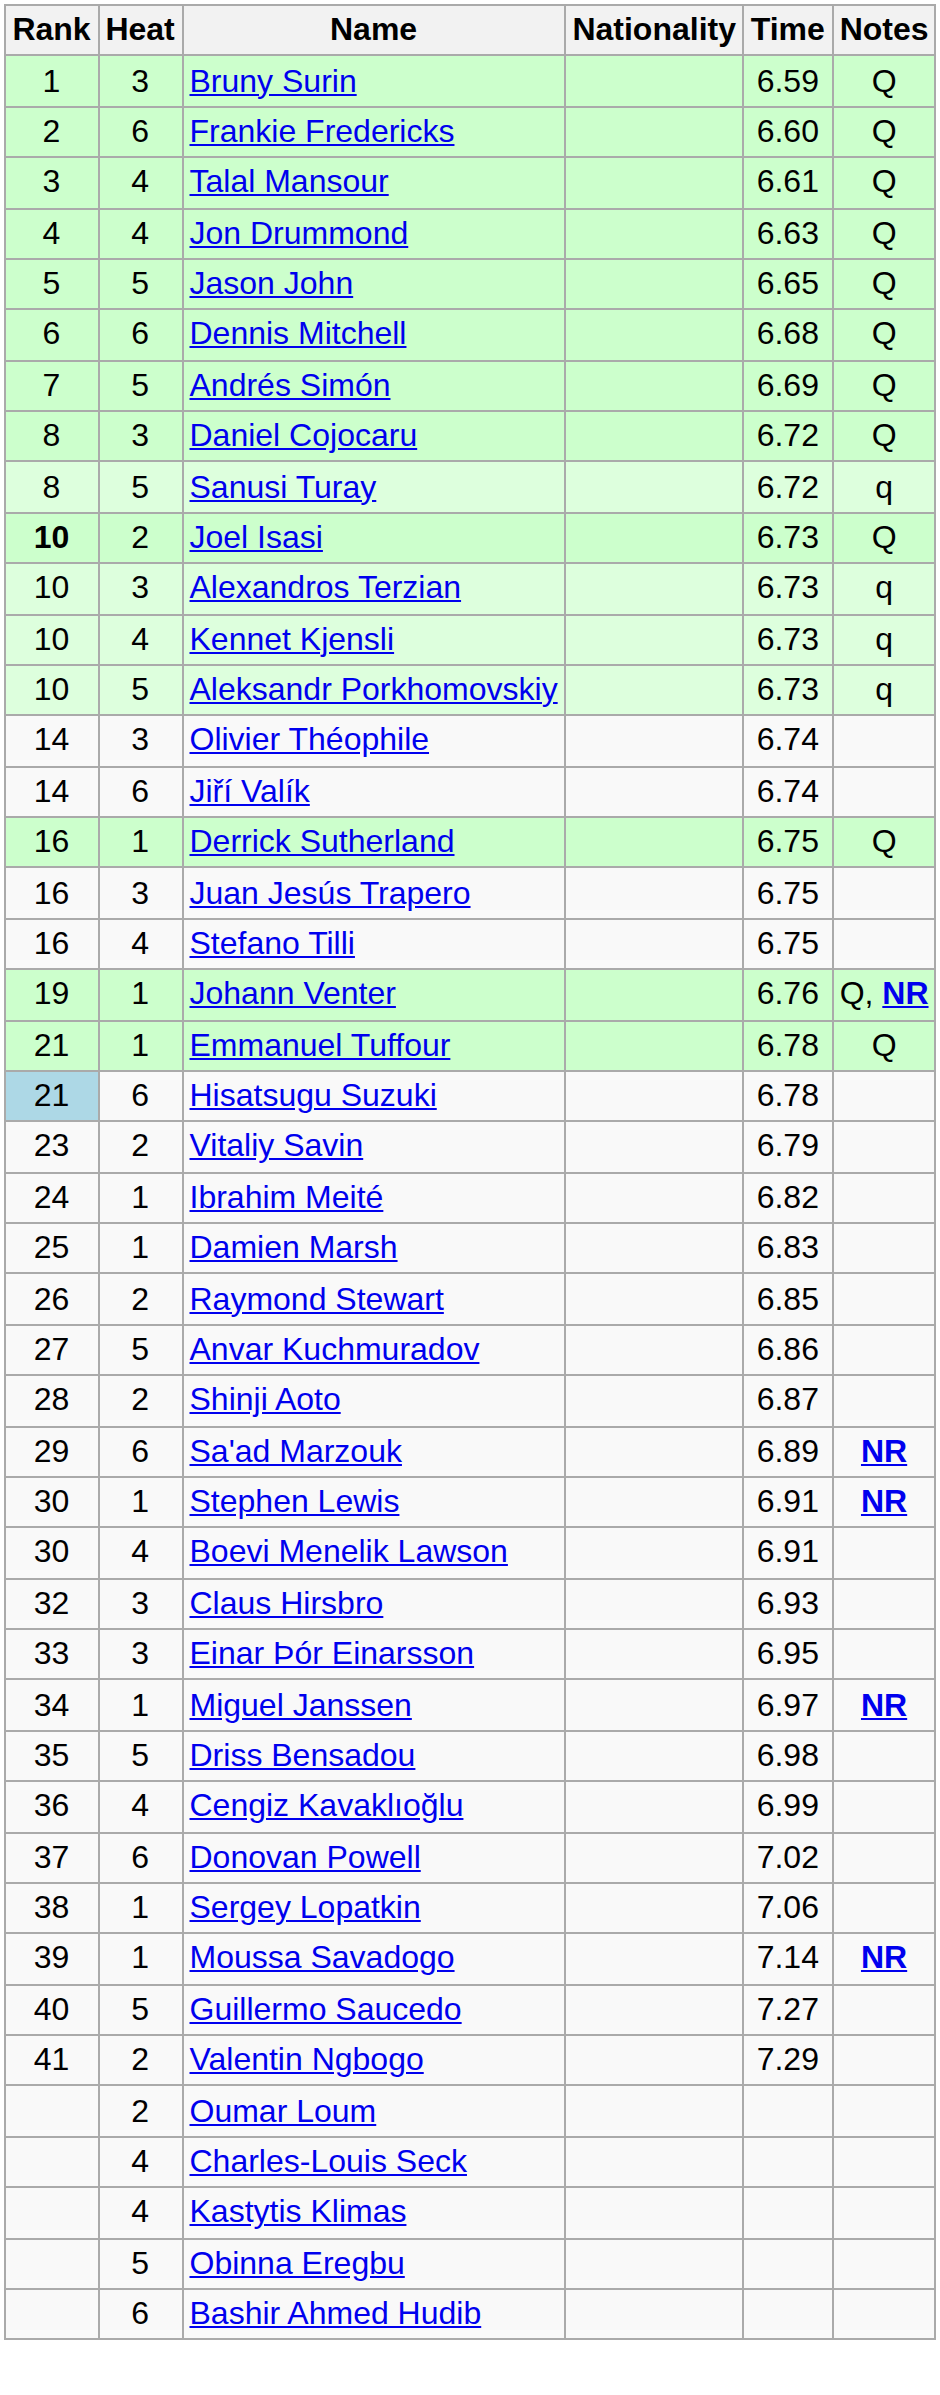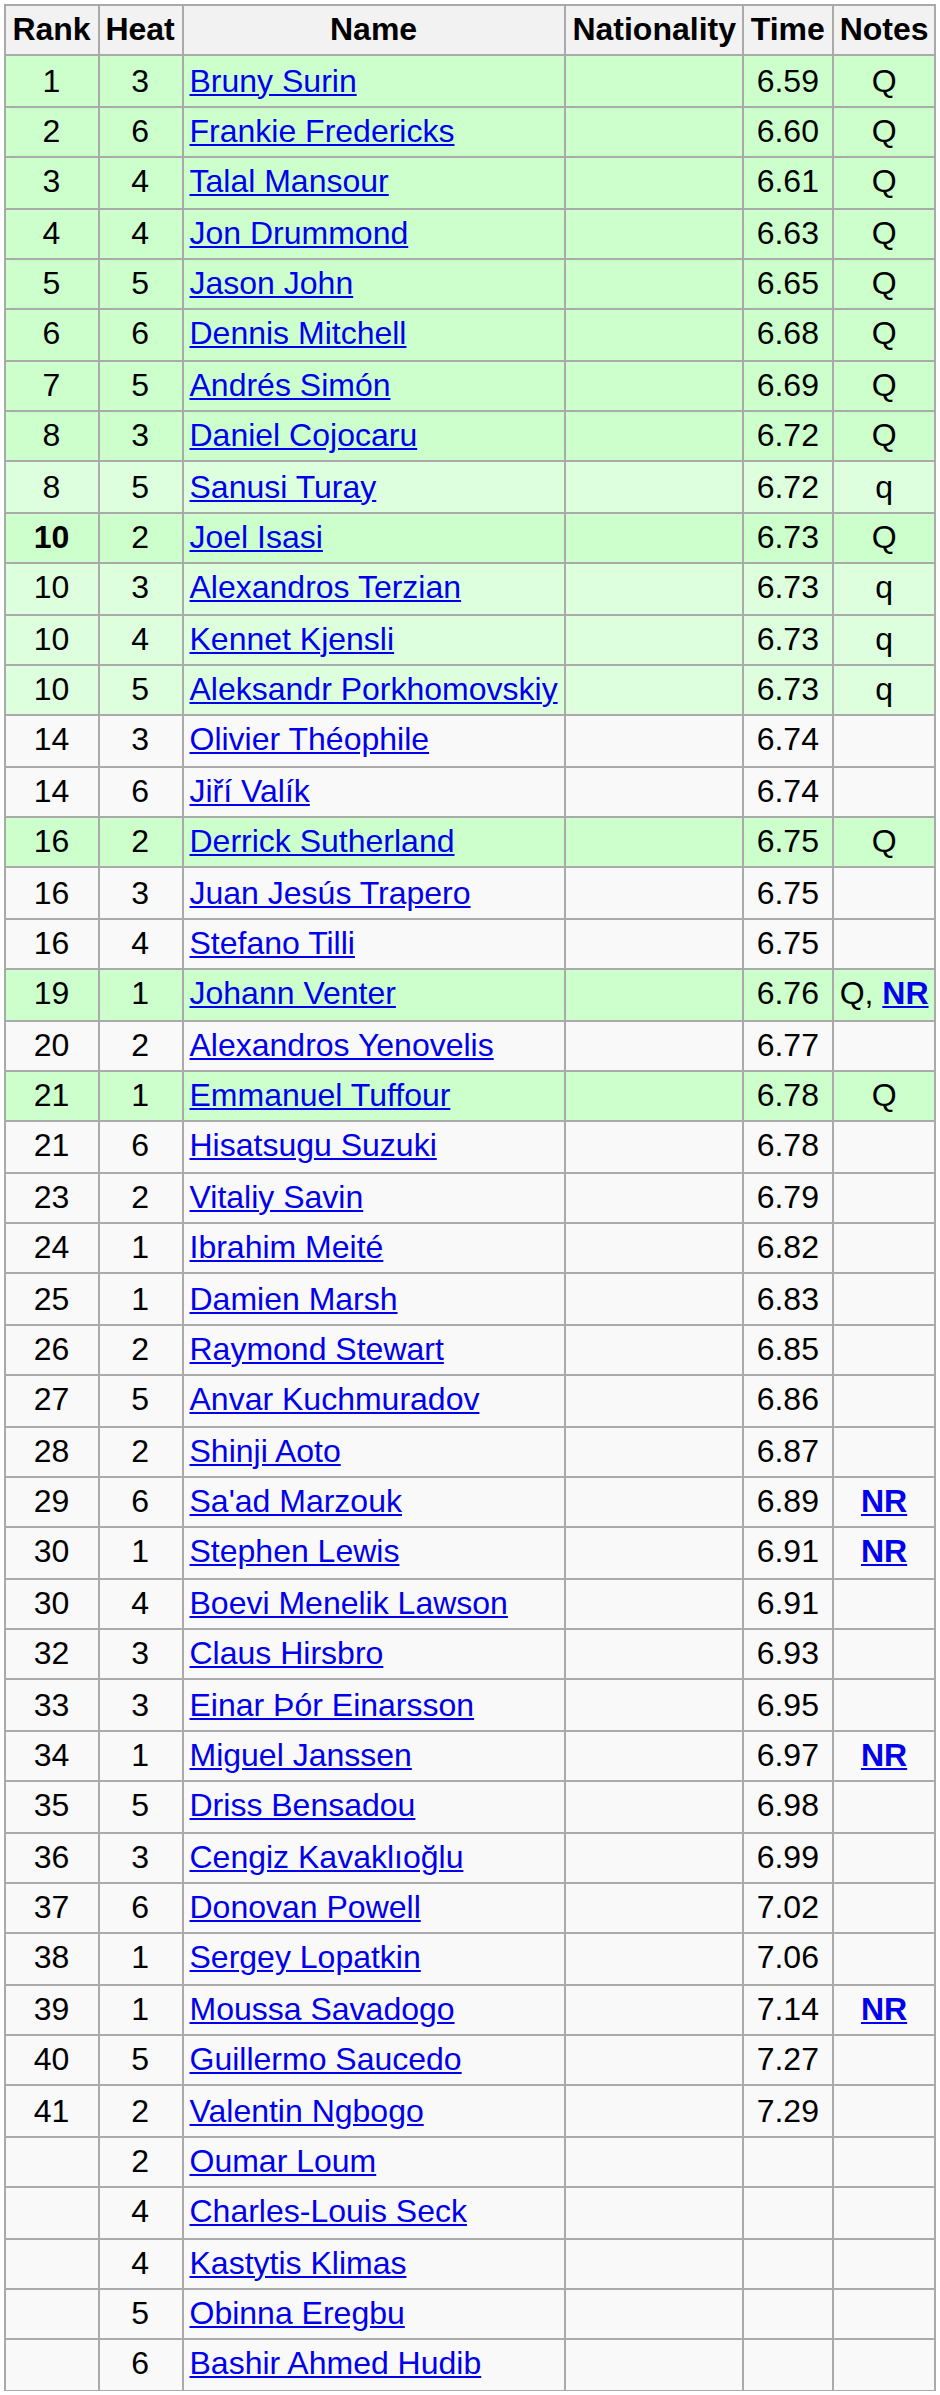Derrick Sutherland | Heat: 1 -> 2
+ row: 20 | 2 | Alexandros Yenovelis | 6.77
Hisatsugu Suzuki | Rank: lightblue background -> no background
Cengiz Kavaklıoğlu | Heat: 4 -> 3
